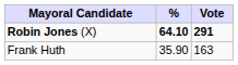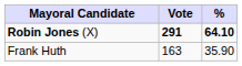columns swapped: Vote <-> %
